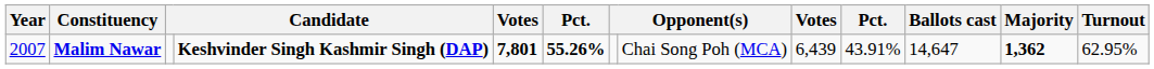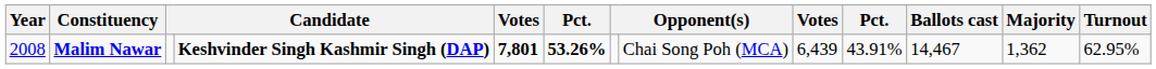Malim Nawar | Year: 2007 -> 2008
Malim Nawar | column 6: 55.26% -> 53.26%
Malim Nawar | Ballots cast: 14,647 -> 14,467
Malim Nawar | Majority: bold -> normal
